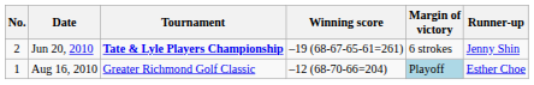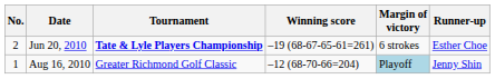Jun 20, 2010 | Runner-up: Jenny Shin -> Esther Choe
Aug 16, 2010 | Runner-up: Esther Choe -> Jenny Shin
